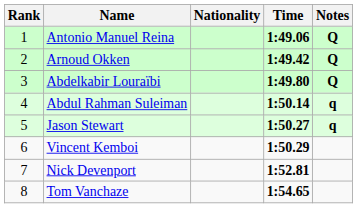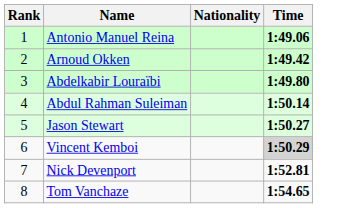- column: Notes | Q | Q | Q | q | q
Vincent Kemboi | Time: no background -> lightgrey background
